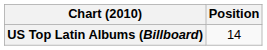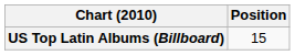US Top Latin Albums (Billboard) | Position: 14 -> 15
